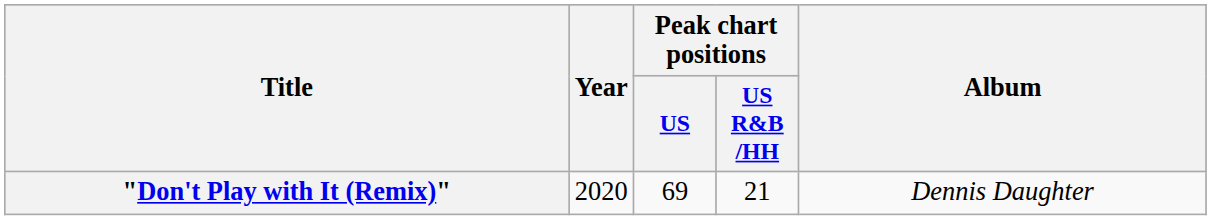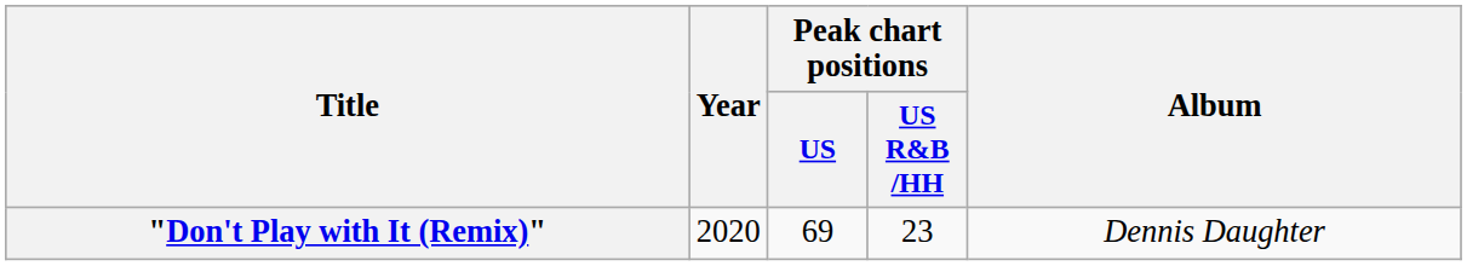"Don't Play with It (Remix)" | Peak chart positions / US R&B /HH: 21 -> 23
